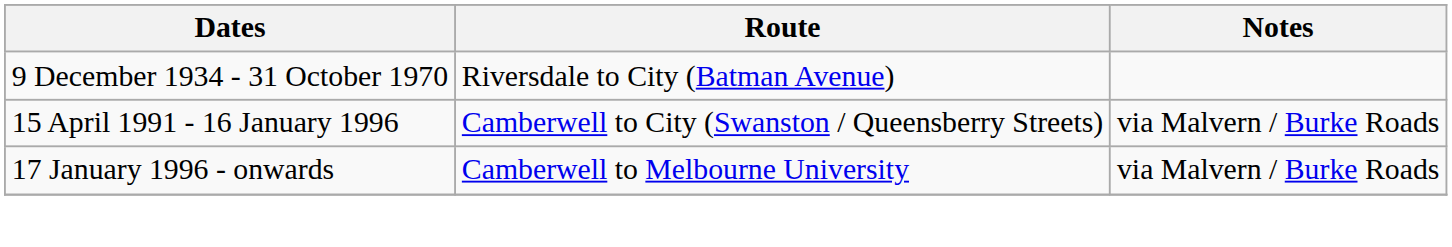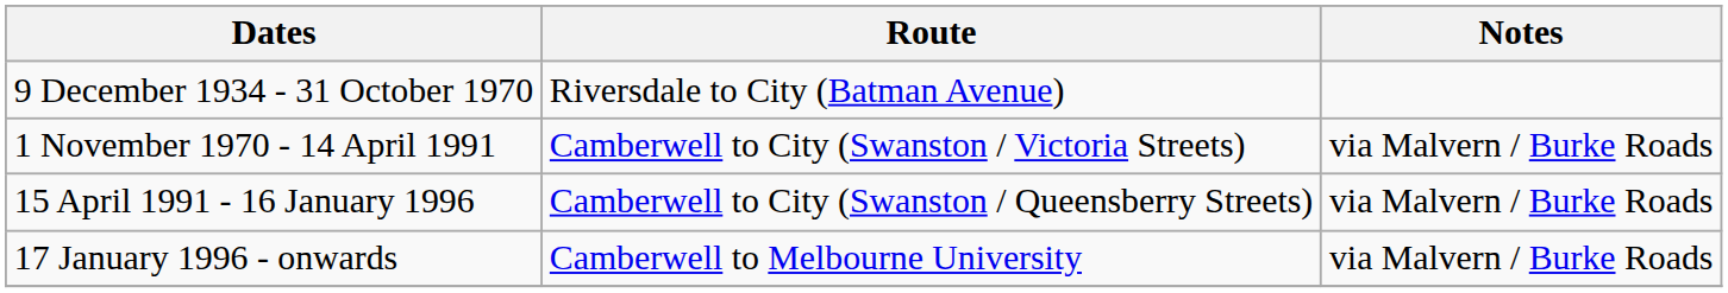+ row: 1 November 1970 - 14 April 1991 | Camberwell to City (Swanston / Victoria Streets) | via Malvern / Burke Roads
